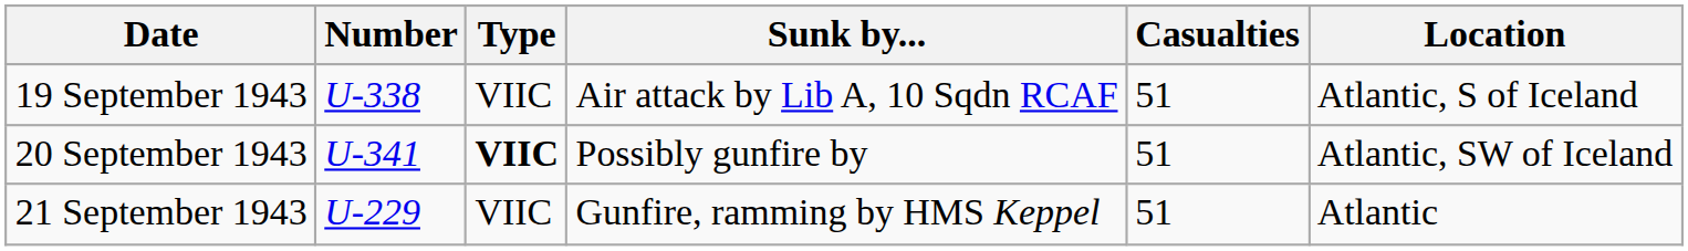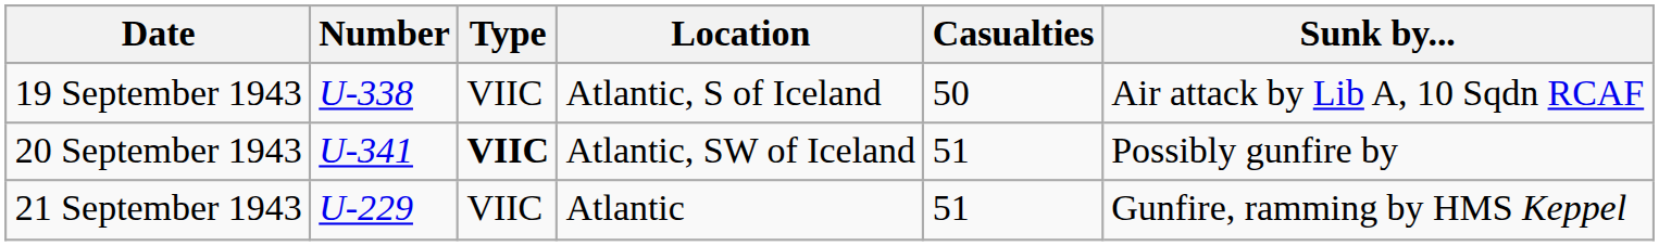columns swapped: Location <-> Sunk by...
19 September 1943 | Casualties: 51 -> 50
